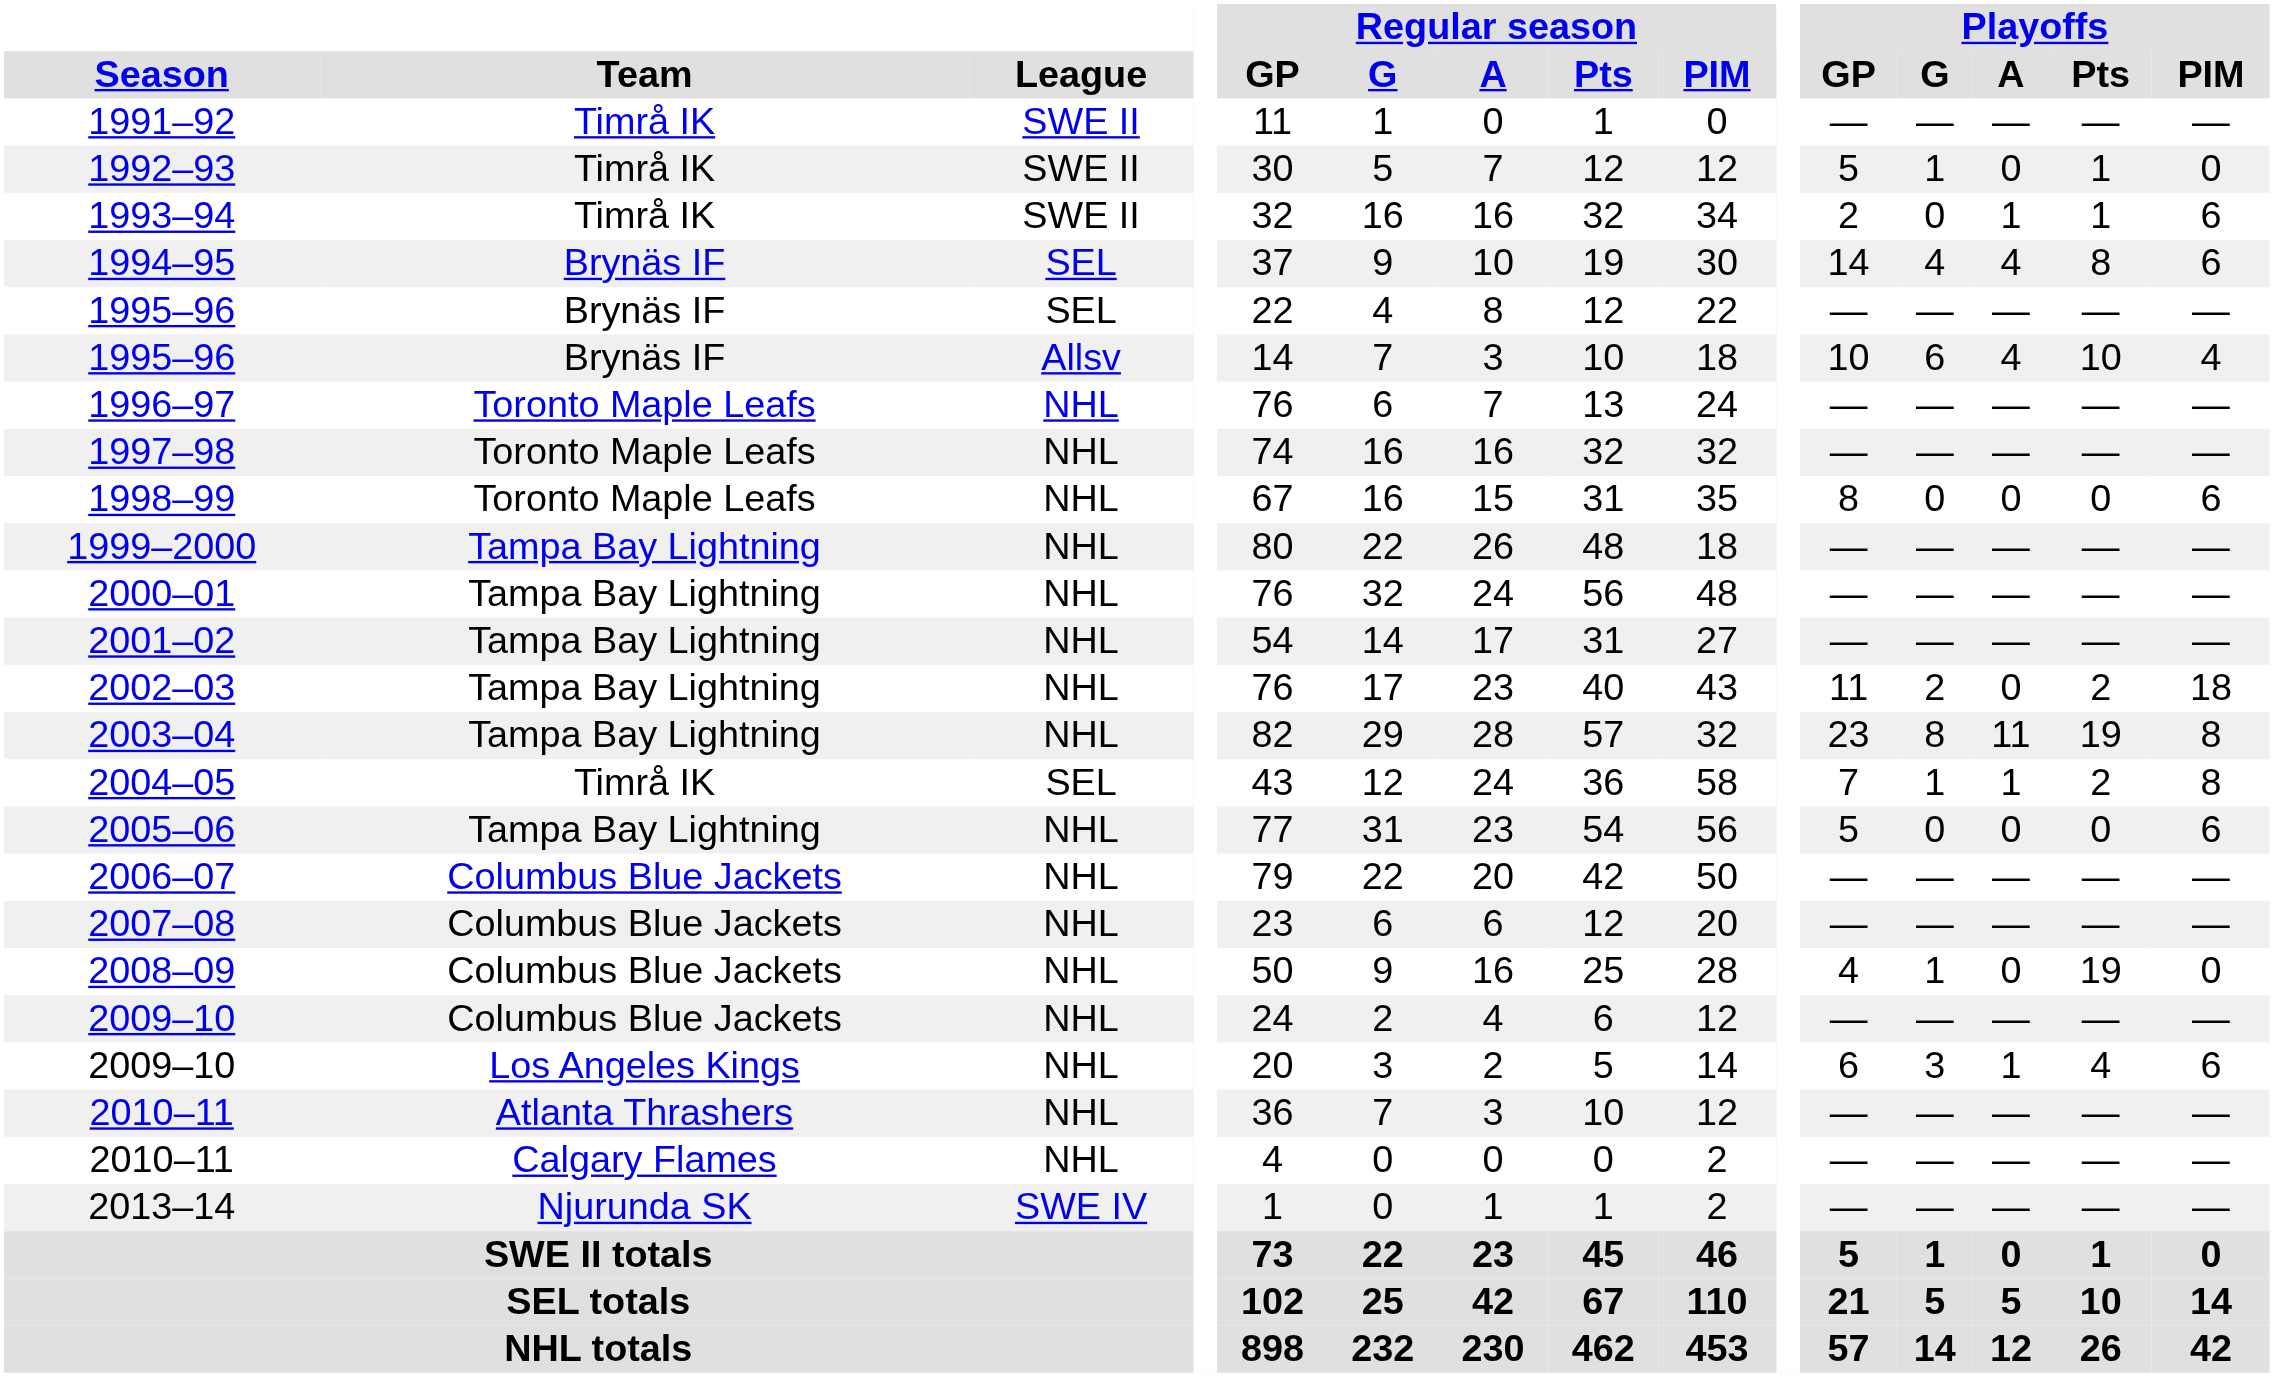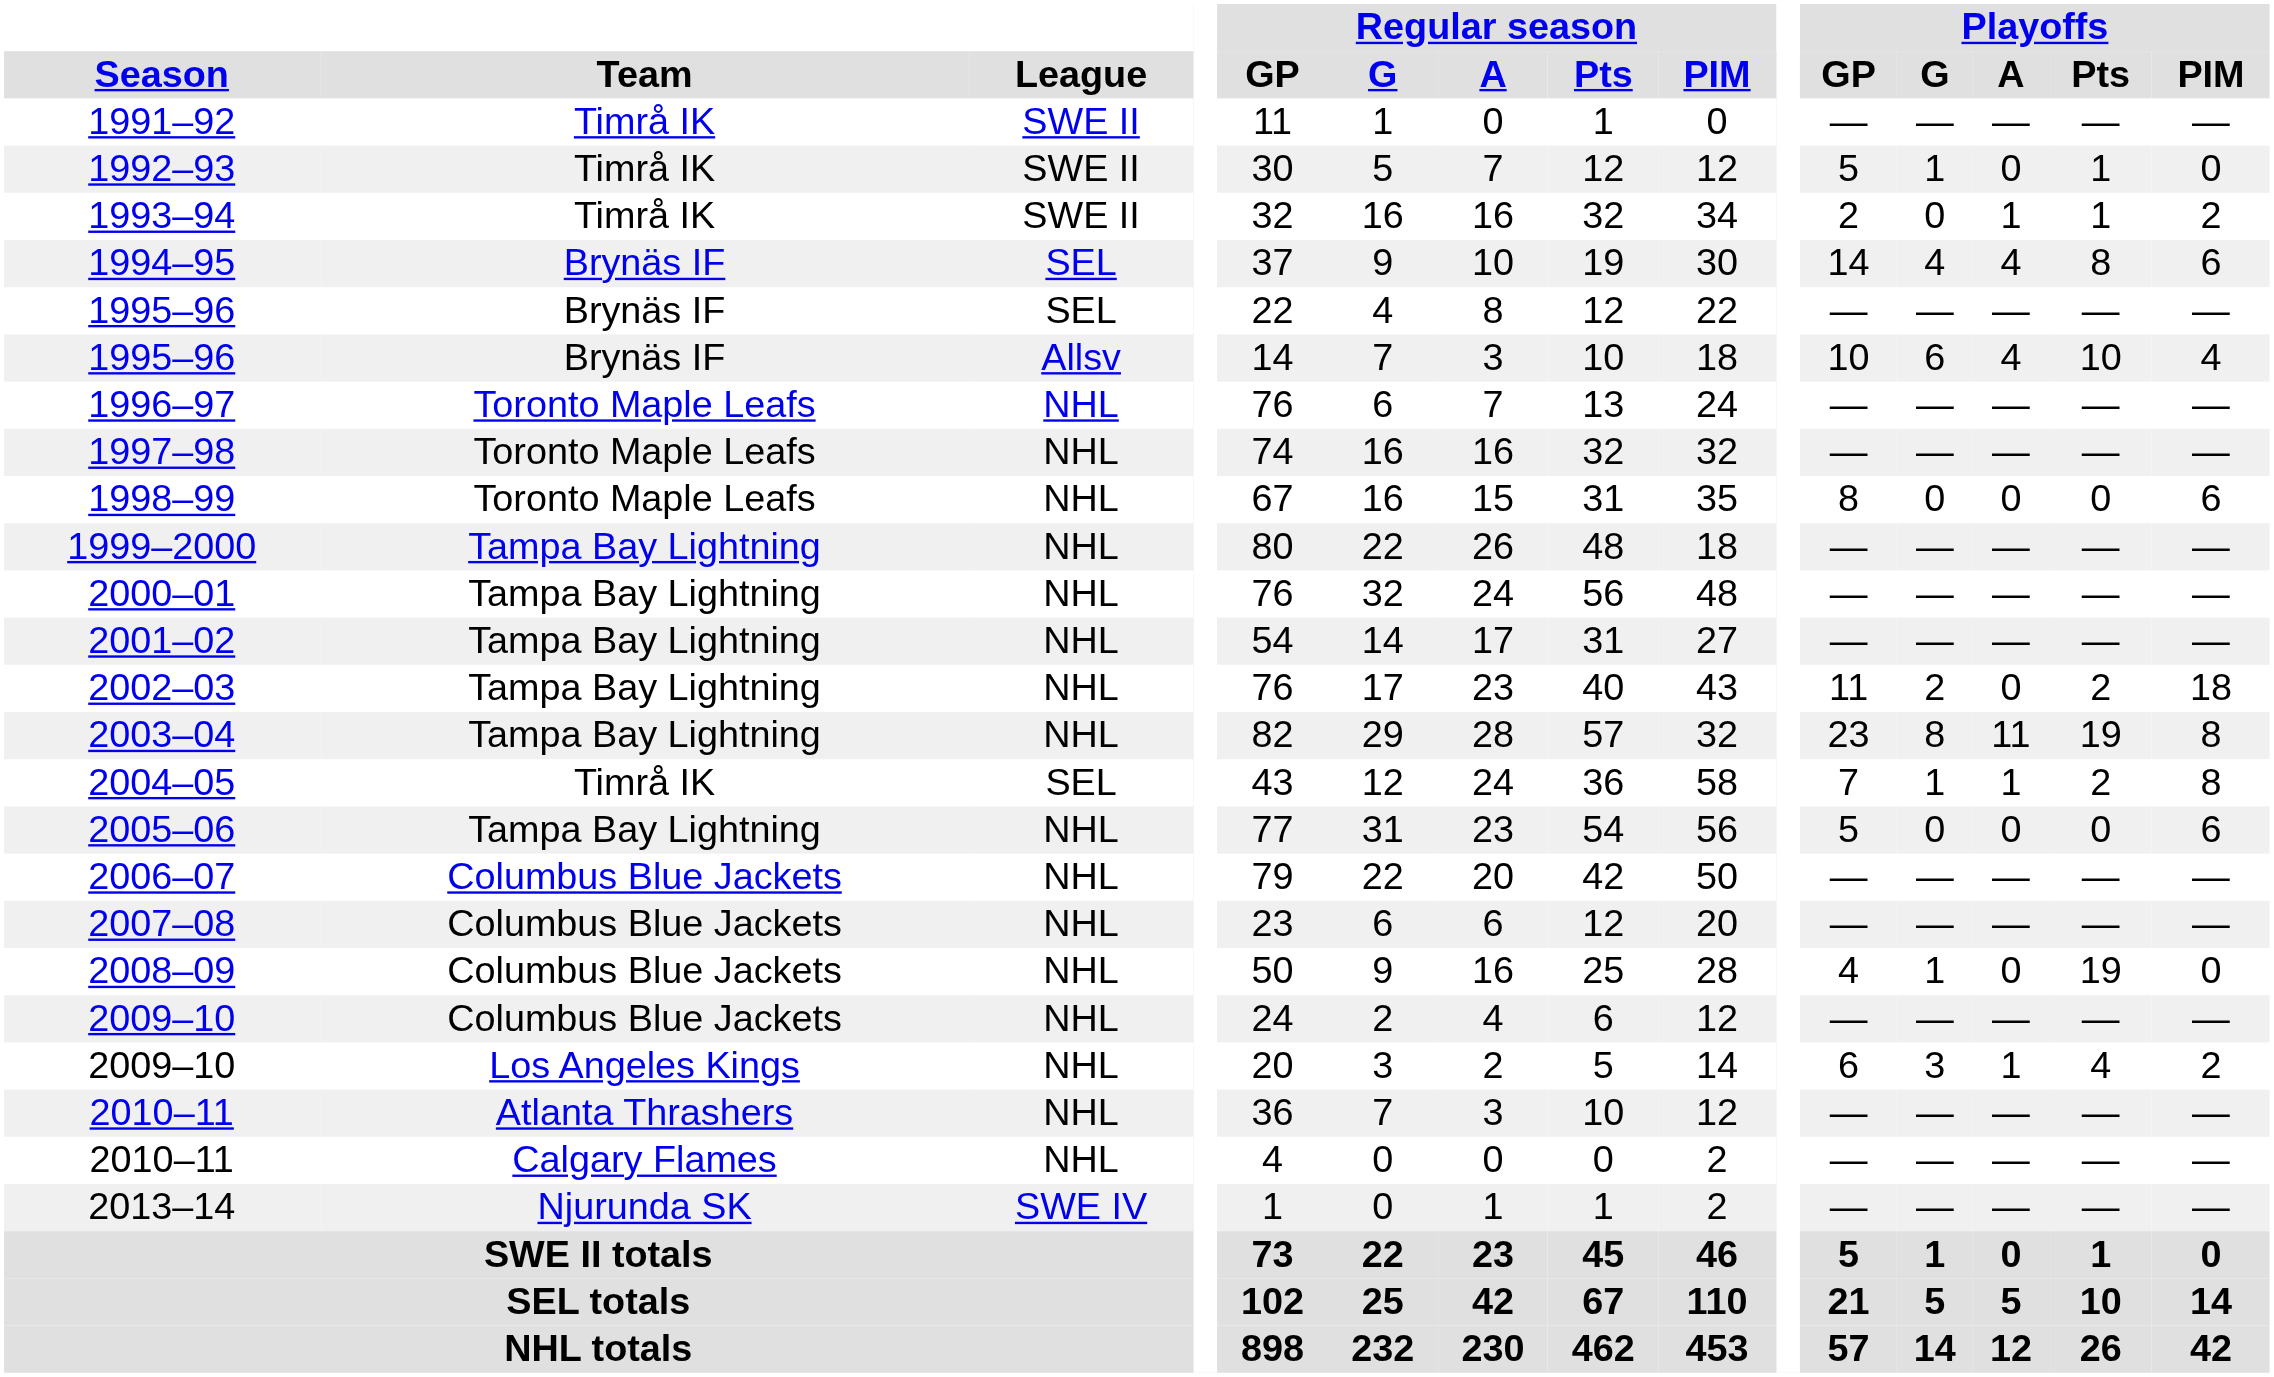1993–94 | Playoffs / PIM: 6 -> 2
2009–10 / Los Angeles Kings | Playoffs / PIM: 6 -> 2
